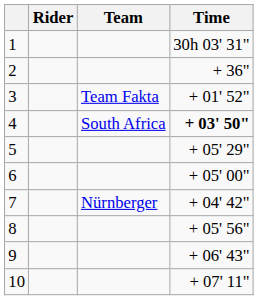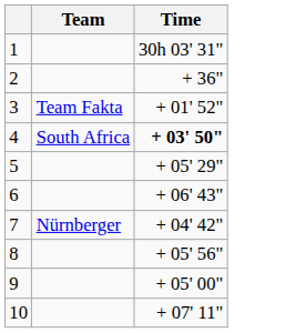- column: Rider
6 | Time: + 05' 00" -> + 06' 43"
9 | Time: + 06' 43" -> + 05' 00"
